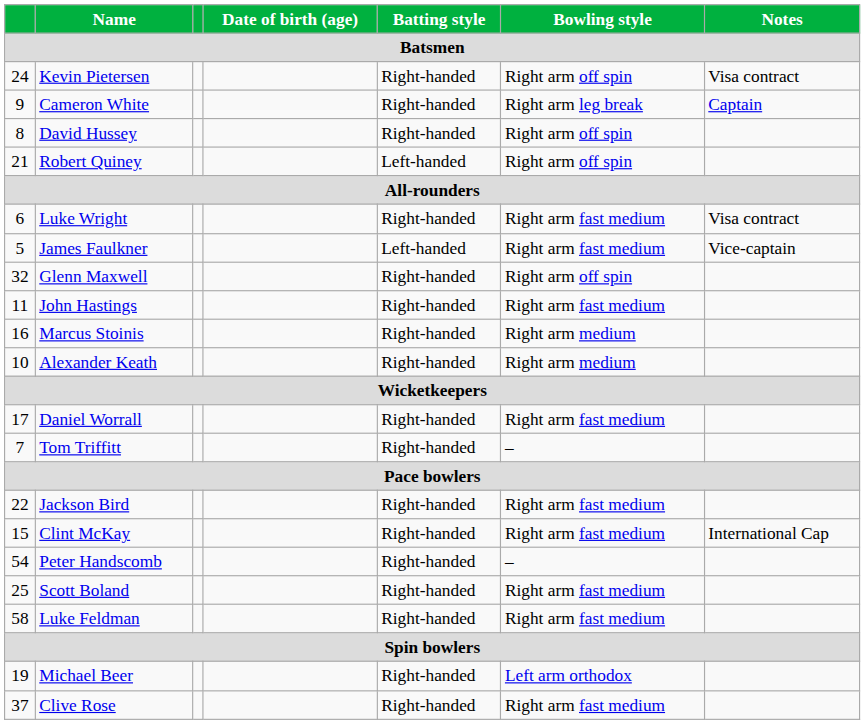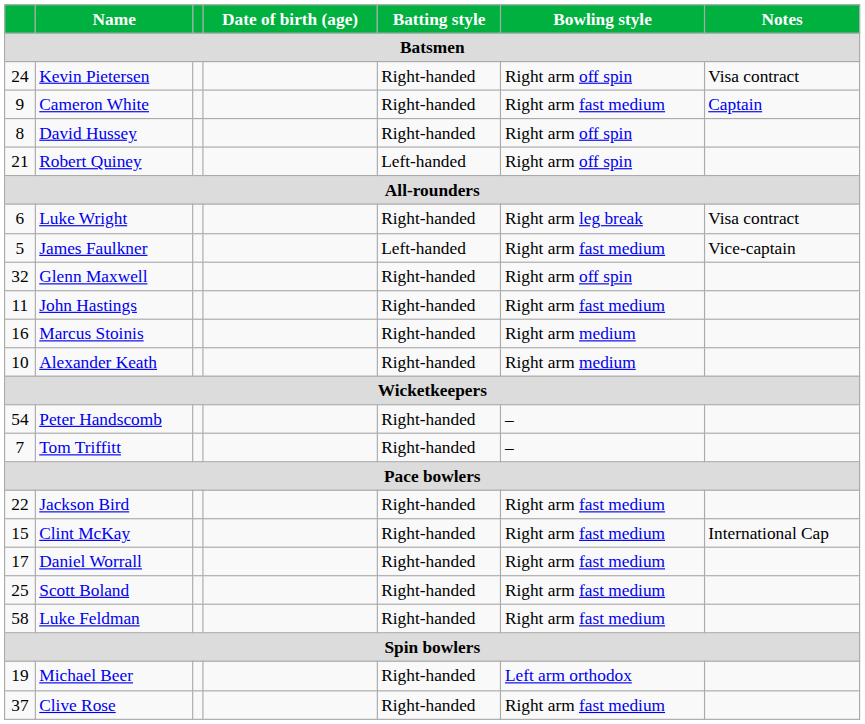Cameron White | Bowling style: Right arm leg break -> Right arm fast medium
Luke Wright | Bowling style: Right arm fast medium -> Right arm leg break
rows swapped: Peter Handscomb <-> Daniel Worrall
